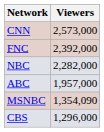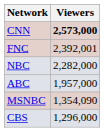CNN | Viewers: normal -> bold
FNC | Viewers: 2,392,000 -> 2,392,001
